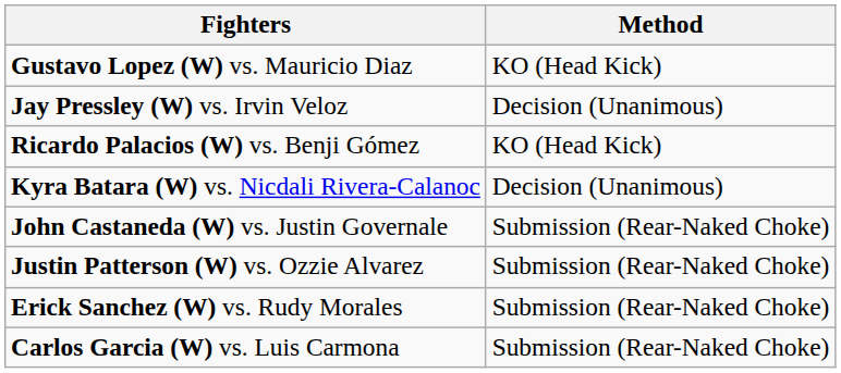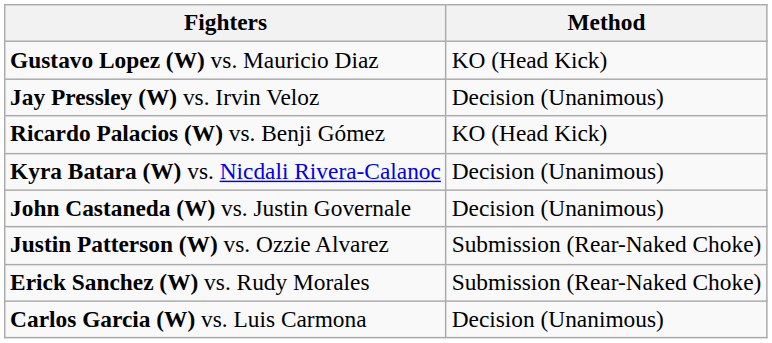John Castaneda (W) vs. Justin Governale | Method: Submission (Rear-Naked Choke) -> Decision (Unanimous)
Carlos Garcia (W) vs. Luis Carmona | Method: Submission (Rear-Naked Choke) -> Decision (Unanimous)
